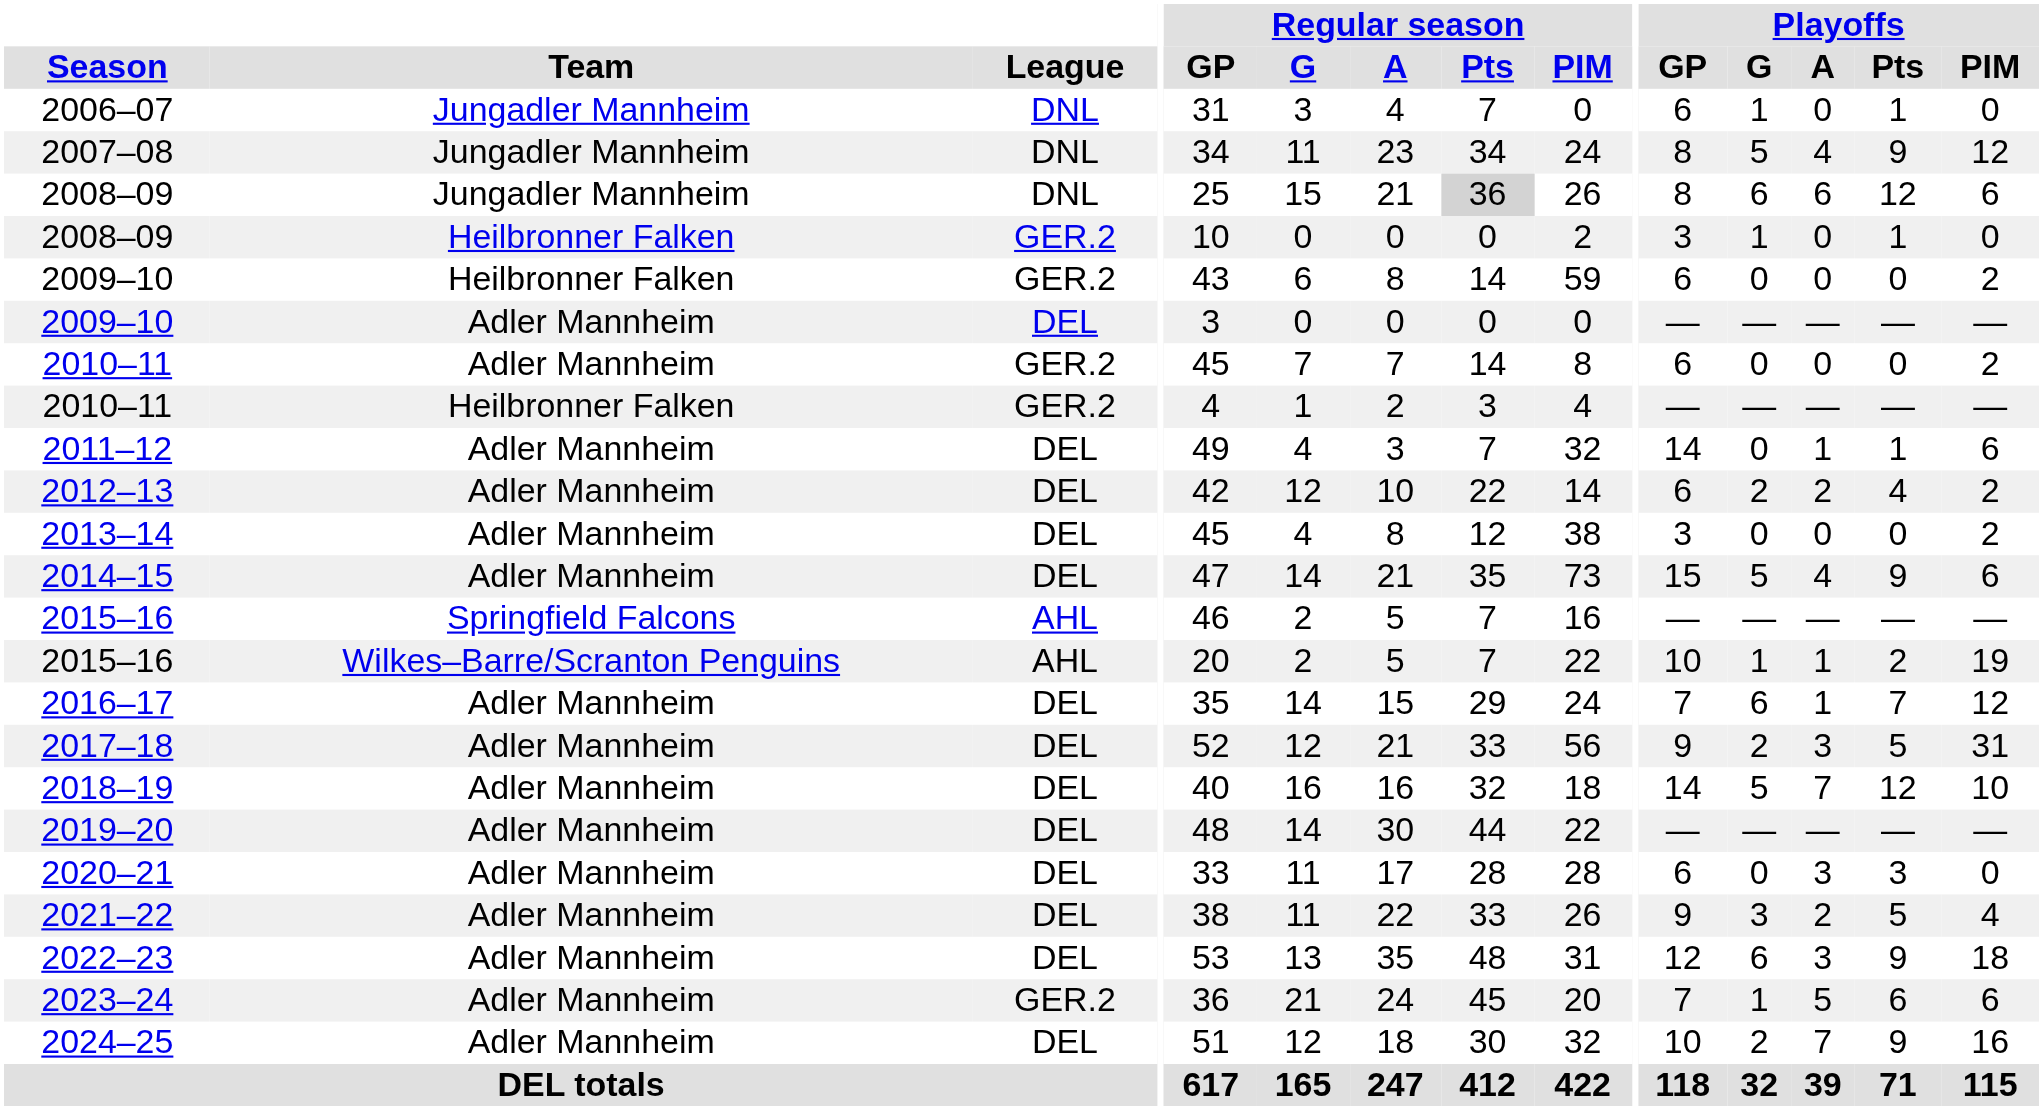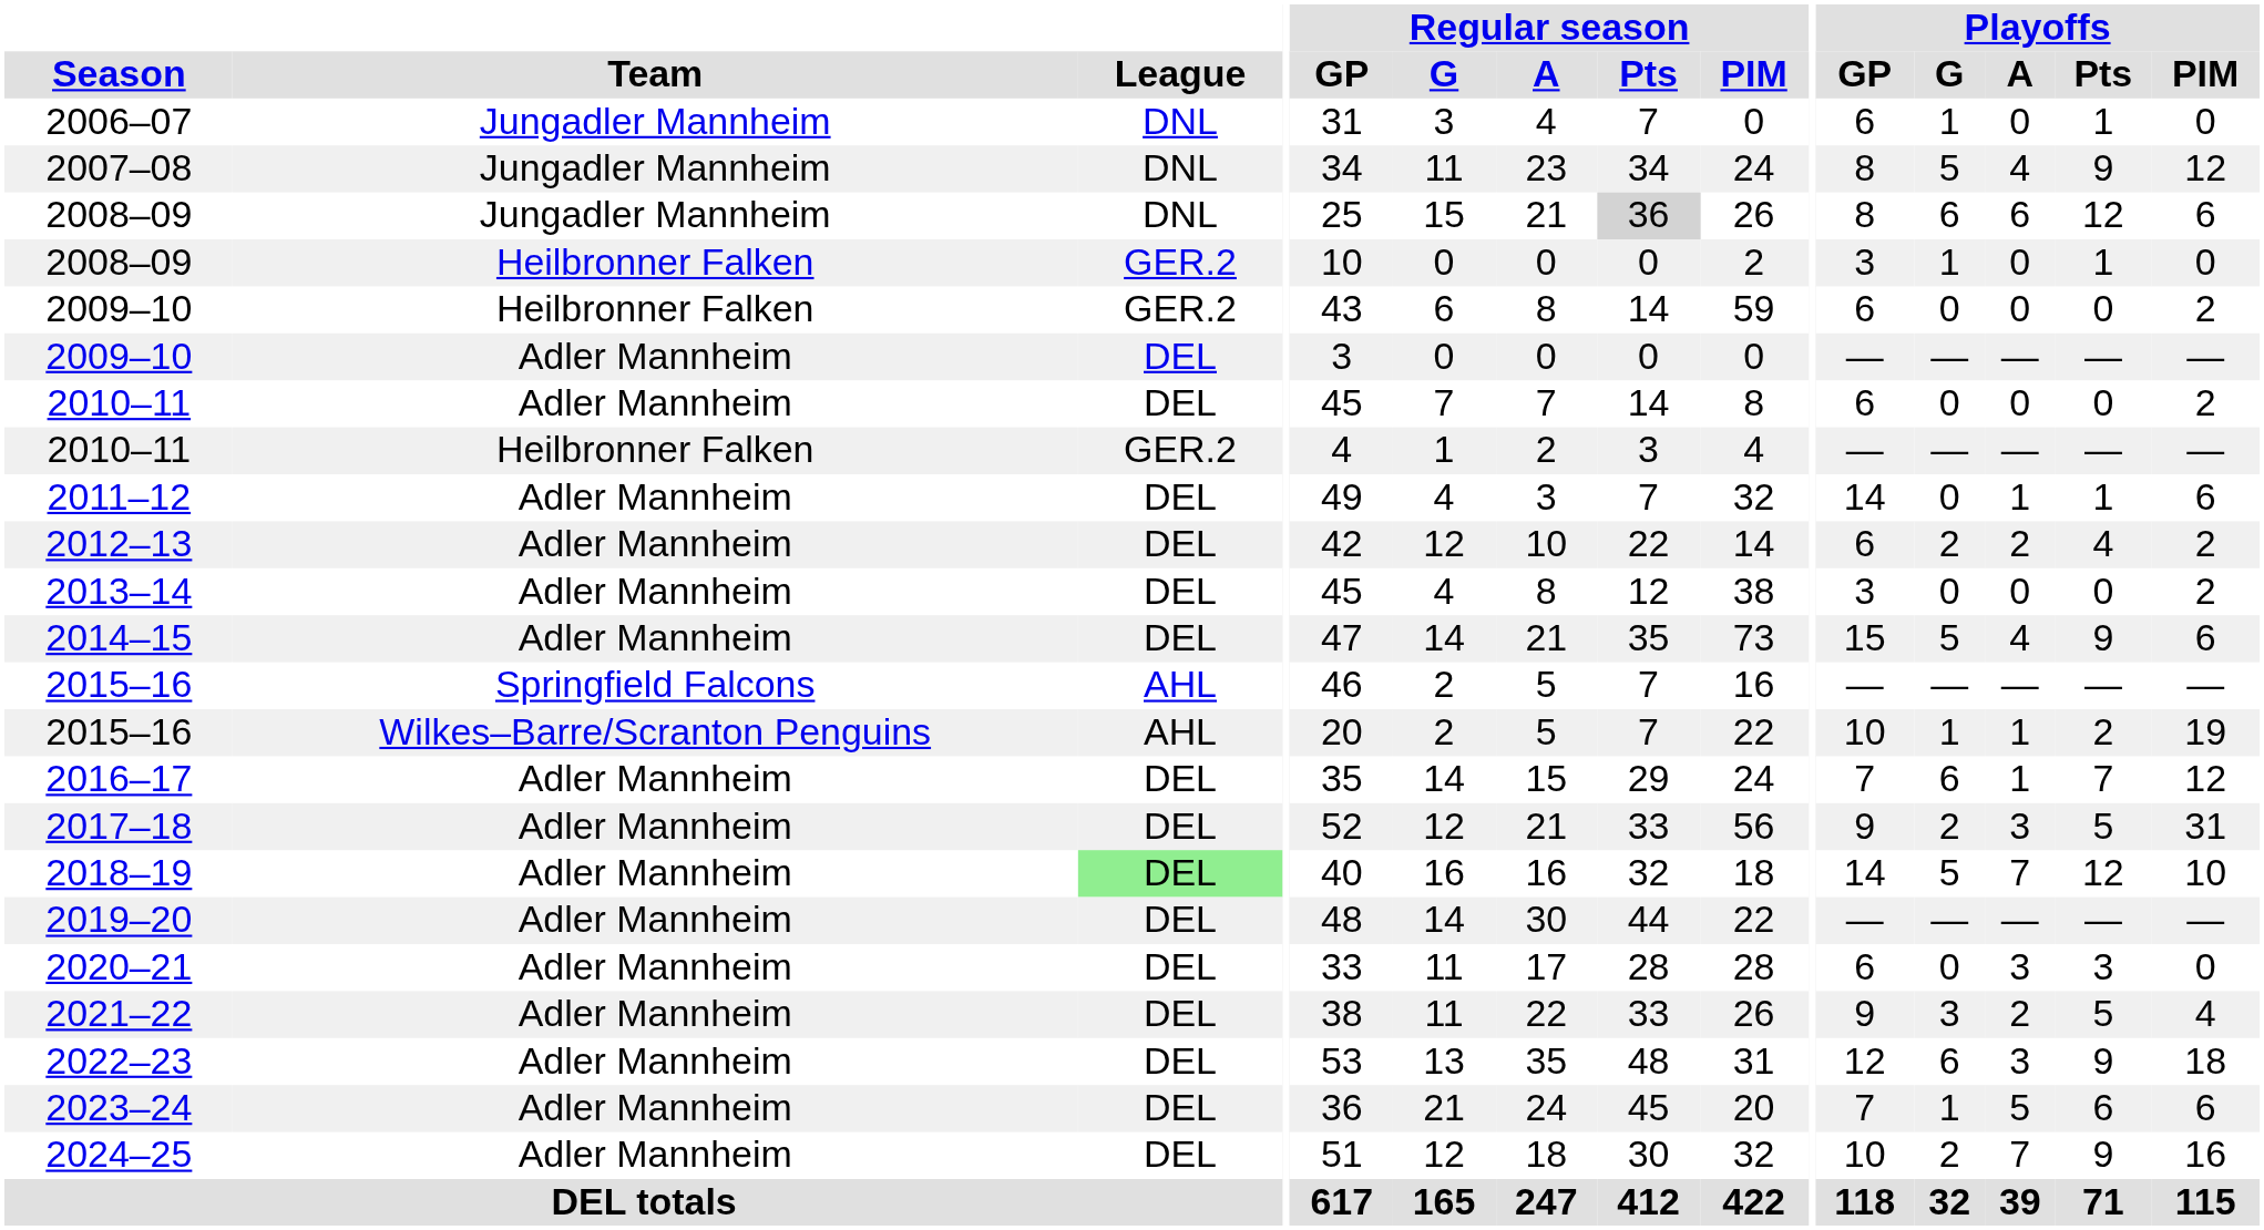2010–11 / Adler Mannheim | League: GER.2 -> DEL
2018–19 | League: no background -> lightgreen background
2023–24 | League: GER.2 -> DEL
